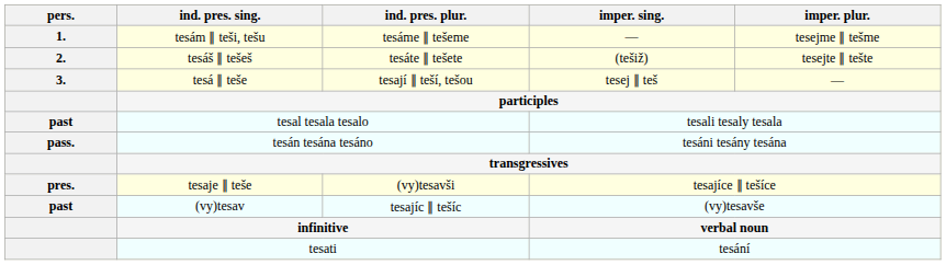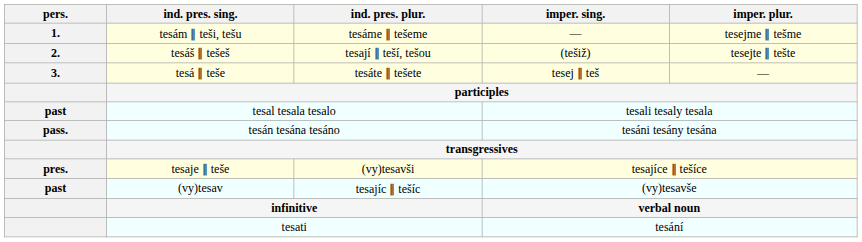tesáš ∥ tešeš | ind. pres. plur.: tesáte ∥ tešete -> tesají ∥ teší, tešou
tesá ∥ teše | ind. pres. plur.: tesají ∥ teší, tešou -> tesáte ∥ tešete
